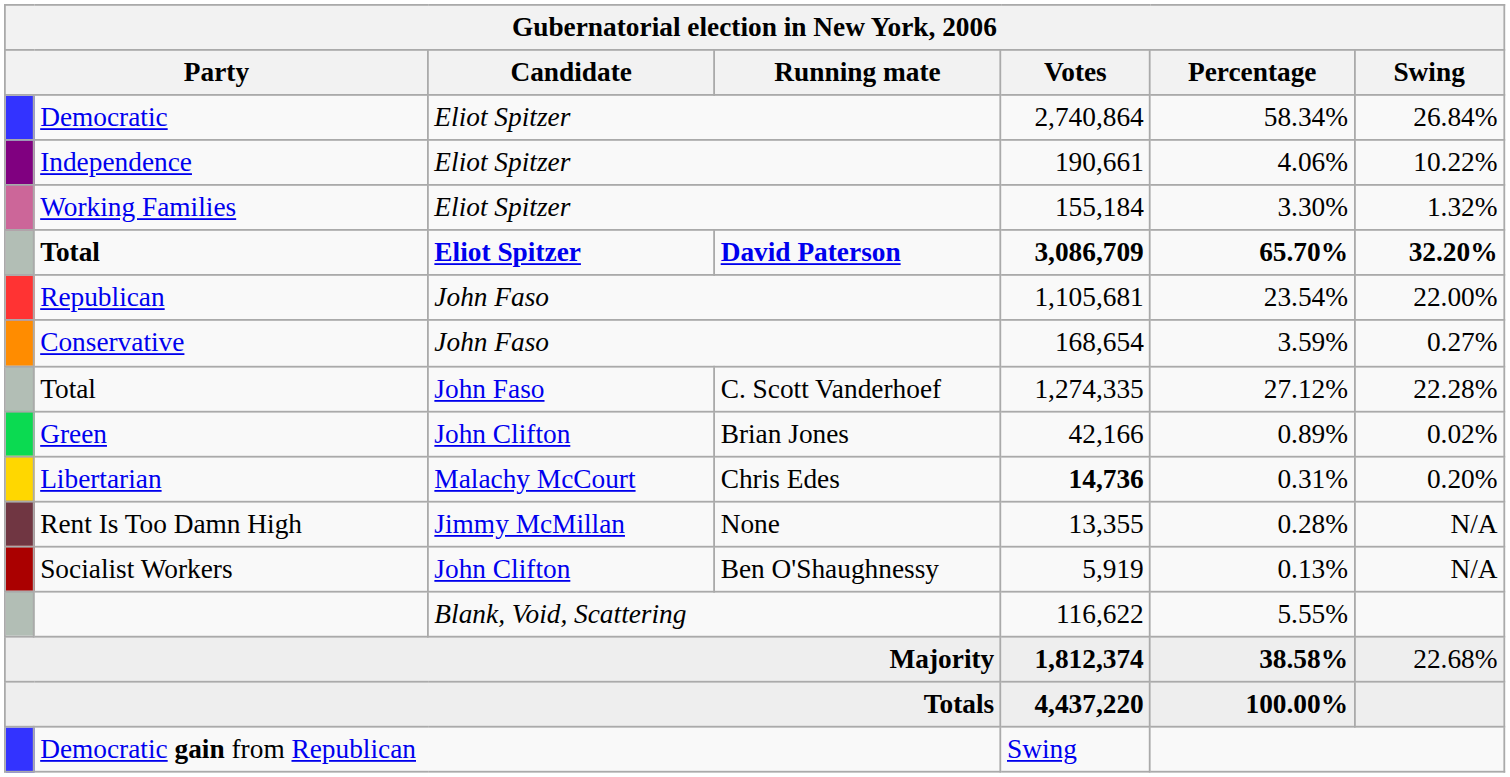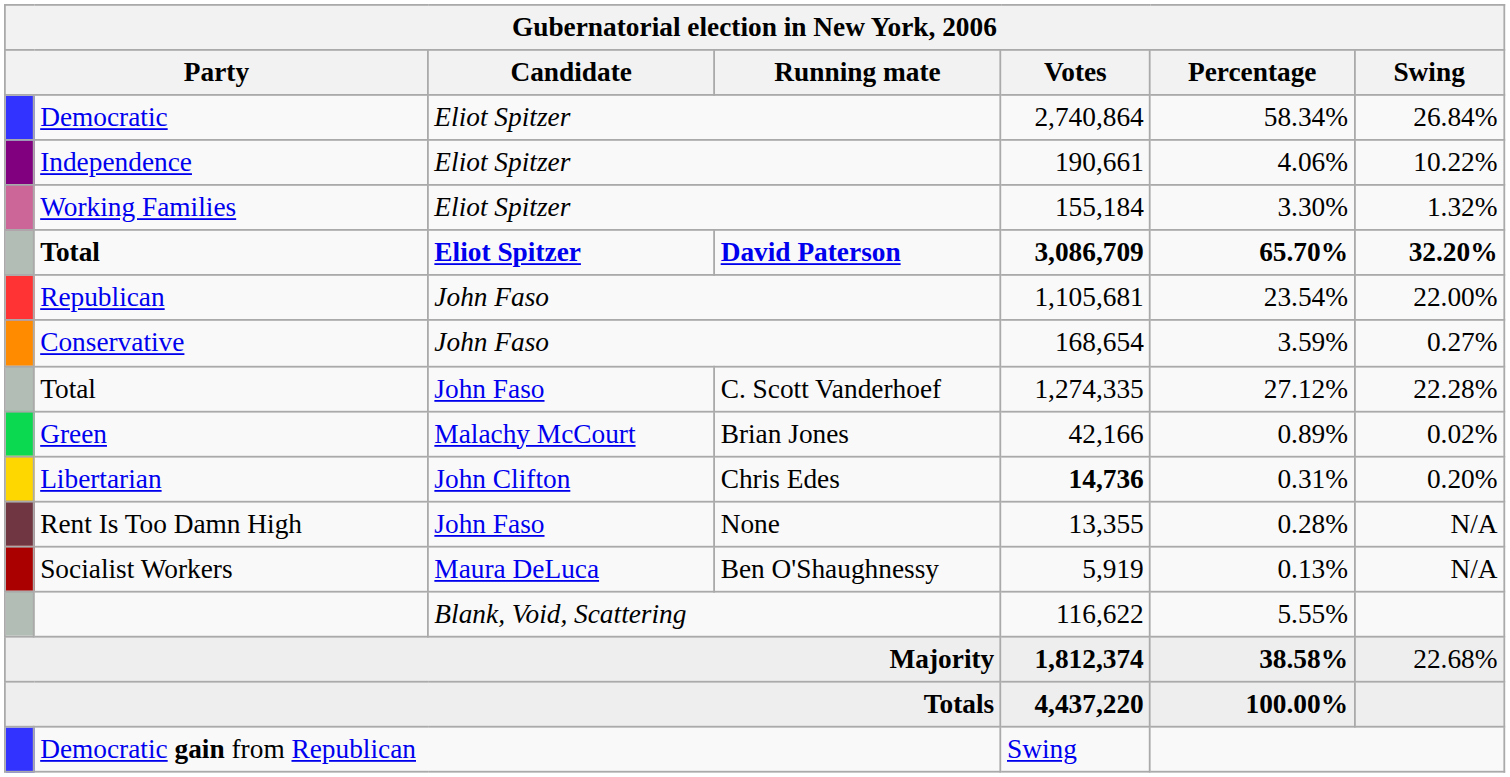Green | Candidate: John Clifton -> Malachy McCourt
Libertarian | Candidate: Malachy McCourt -> John Clifton
Rent Is Too Damn High | Candidate: Jimmy McMillan -> John Faso
Socialist Workers | Candidate: John Clifton -> Maura DeLuca
